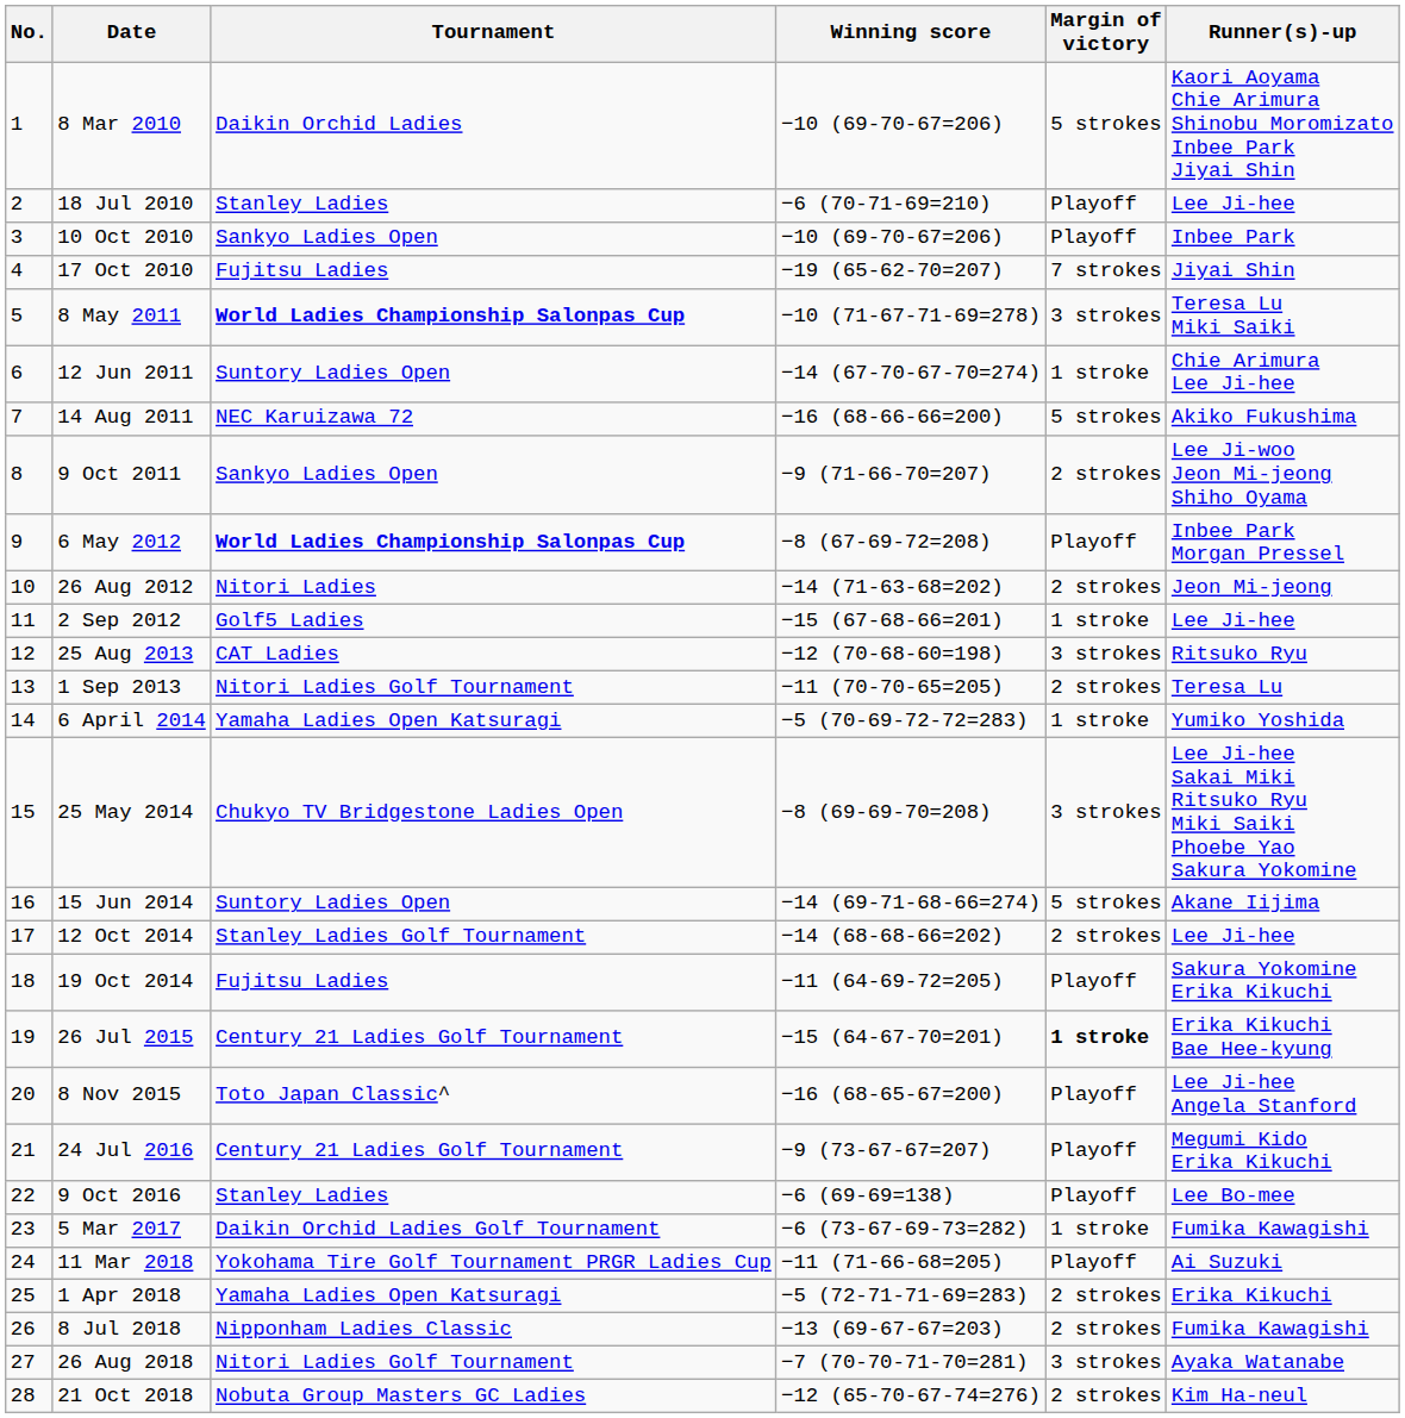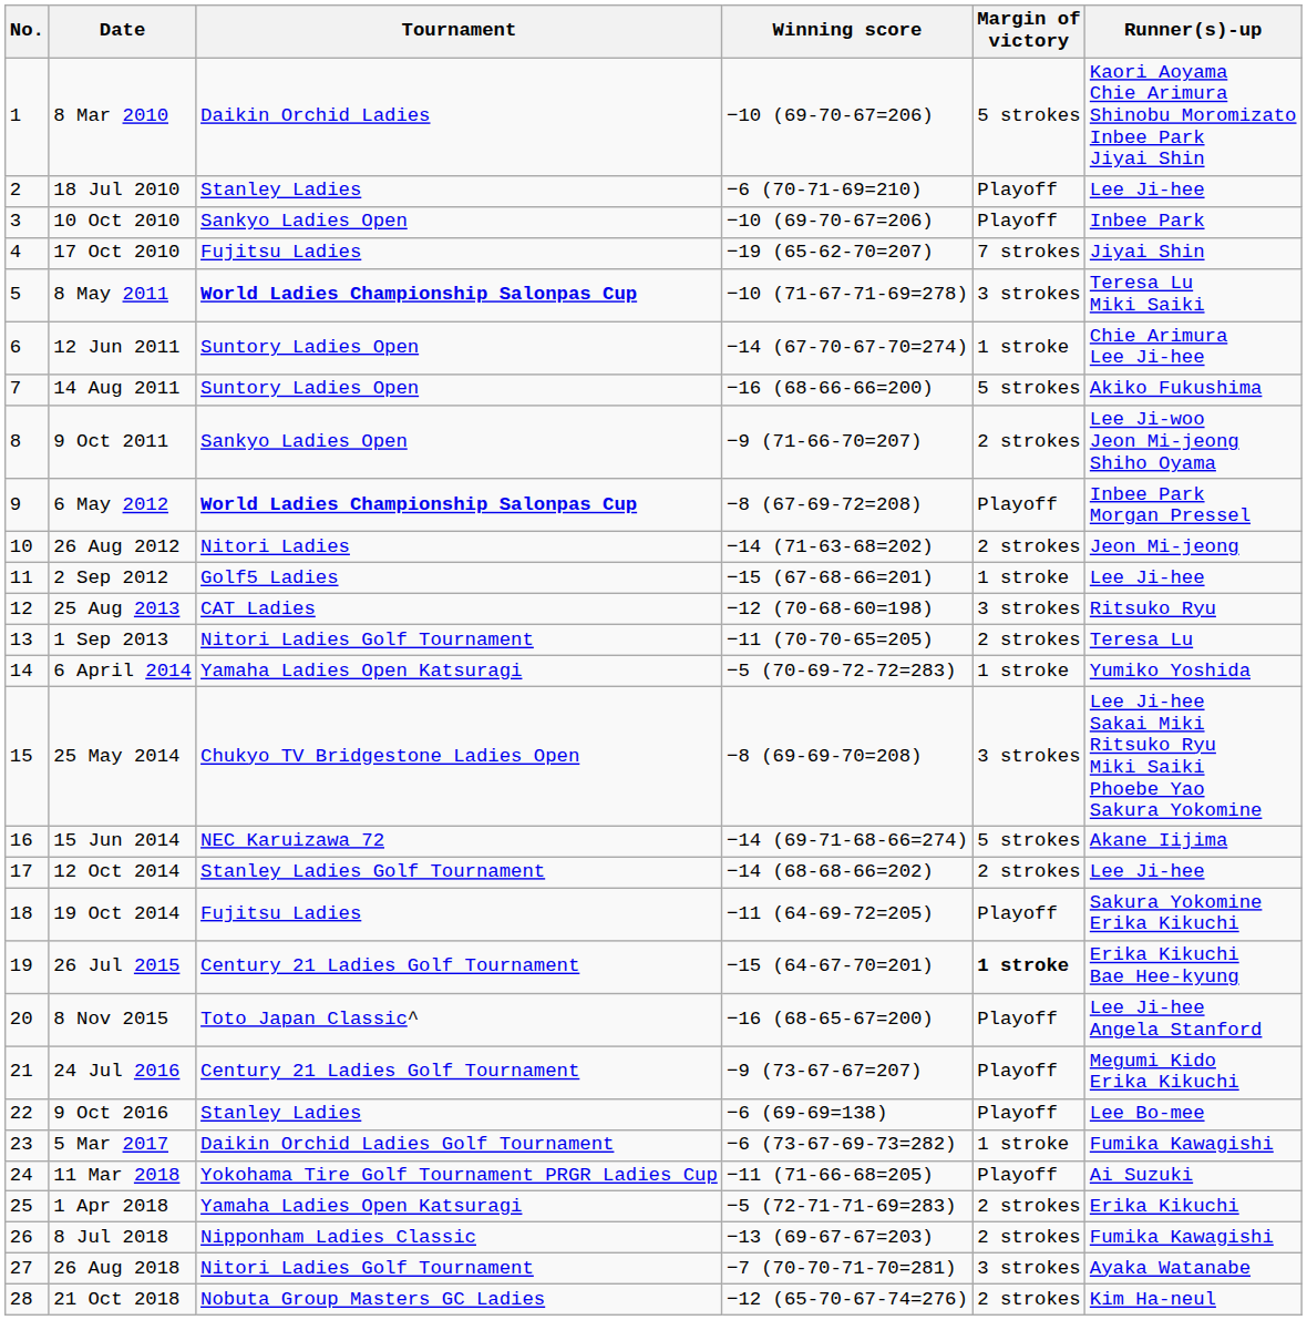14 Aug 2011 | Tournament: NEC Karuizawa 72 -> Suntory Ladies Open
15 Jun 2014 | Tournament: Suntory Ladies Open -> NEC Karuizawa 72
